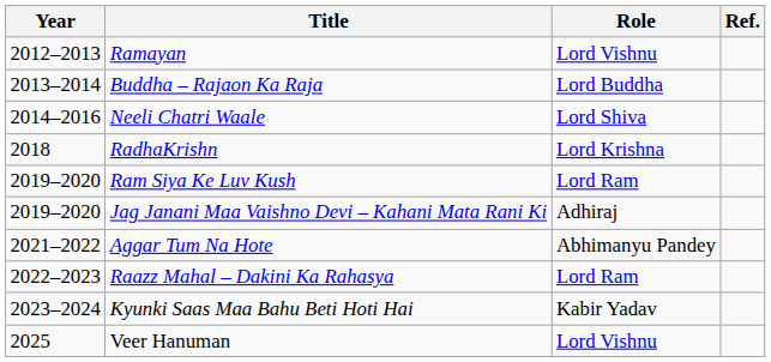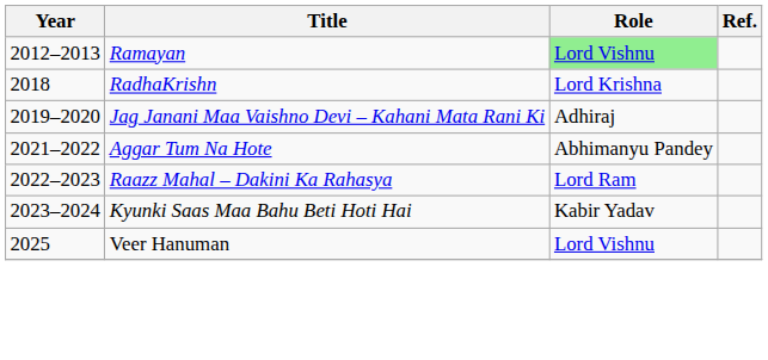Ramayan | Role: no background -> lightgreen background
- row: 2013–2014 | Buddha – Rajaon Ka Raja | Lord Buddha
- row: 2014–2016 | Neeli Chatri Waale | Lord Shiva
- row: 2019–2020 | Ram Siya Ke Luv Kush | Lord Ram
